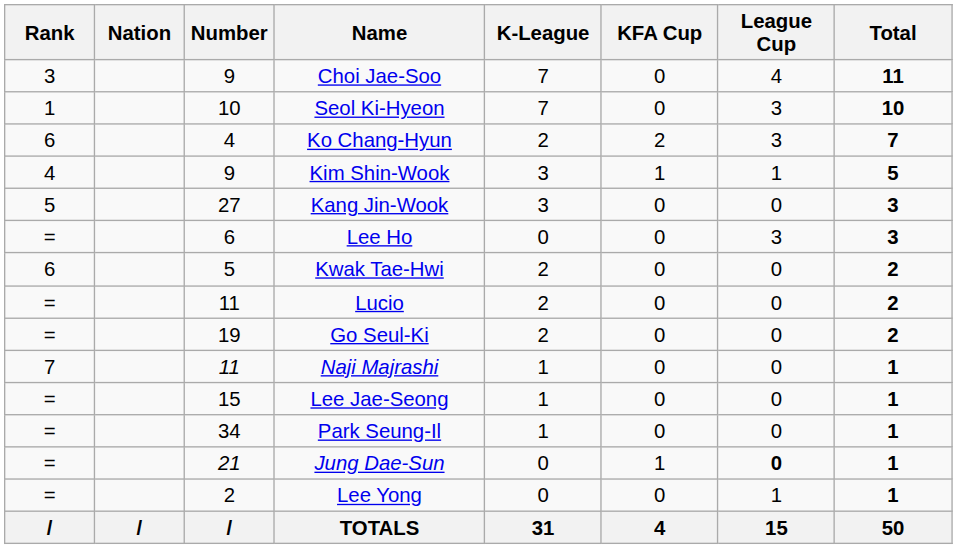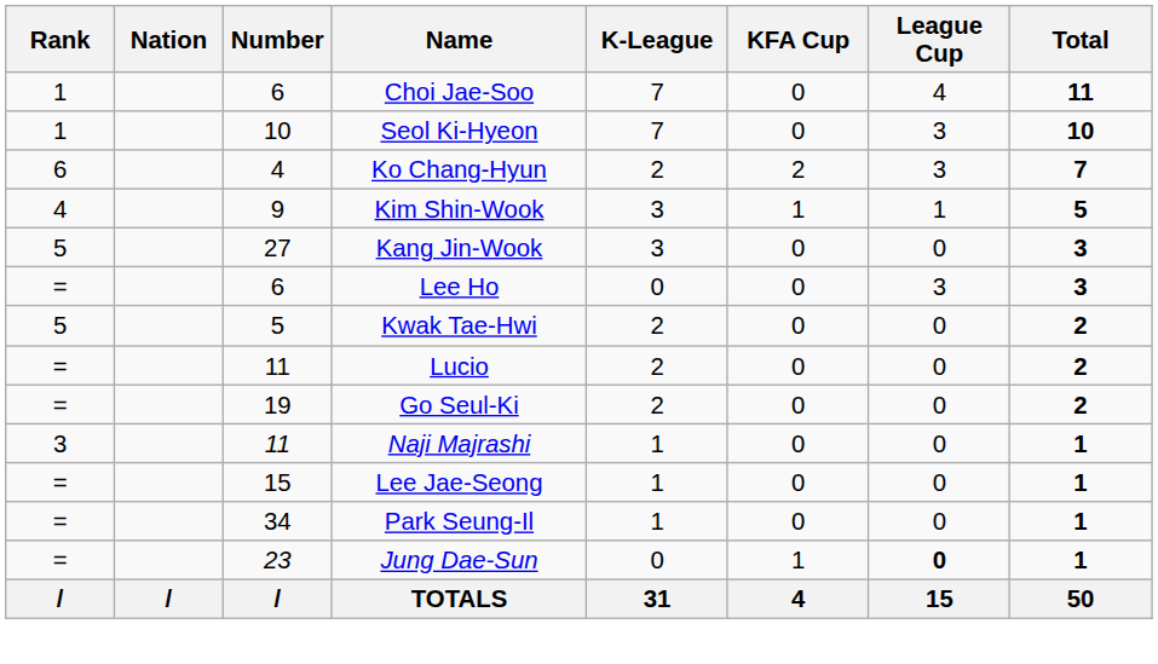Choi Jae-Soo | Rank: 3 -> 1
Choi Jae-Soo | Number: 9 -> 6
Kwak Tae-Hwi | Rank: 6 -> 5
Naji Majrashi | Rank: 7 -> 3
Jung Dae-Sun | Number: 21 -> 23
- row: = | 2 | Lee Yong | 0 | 0 | 1 | 1
